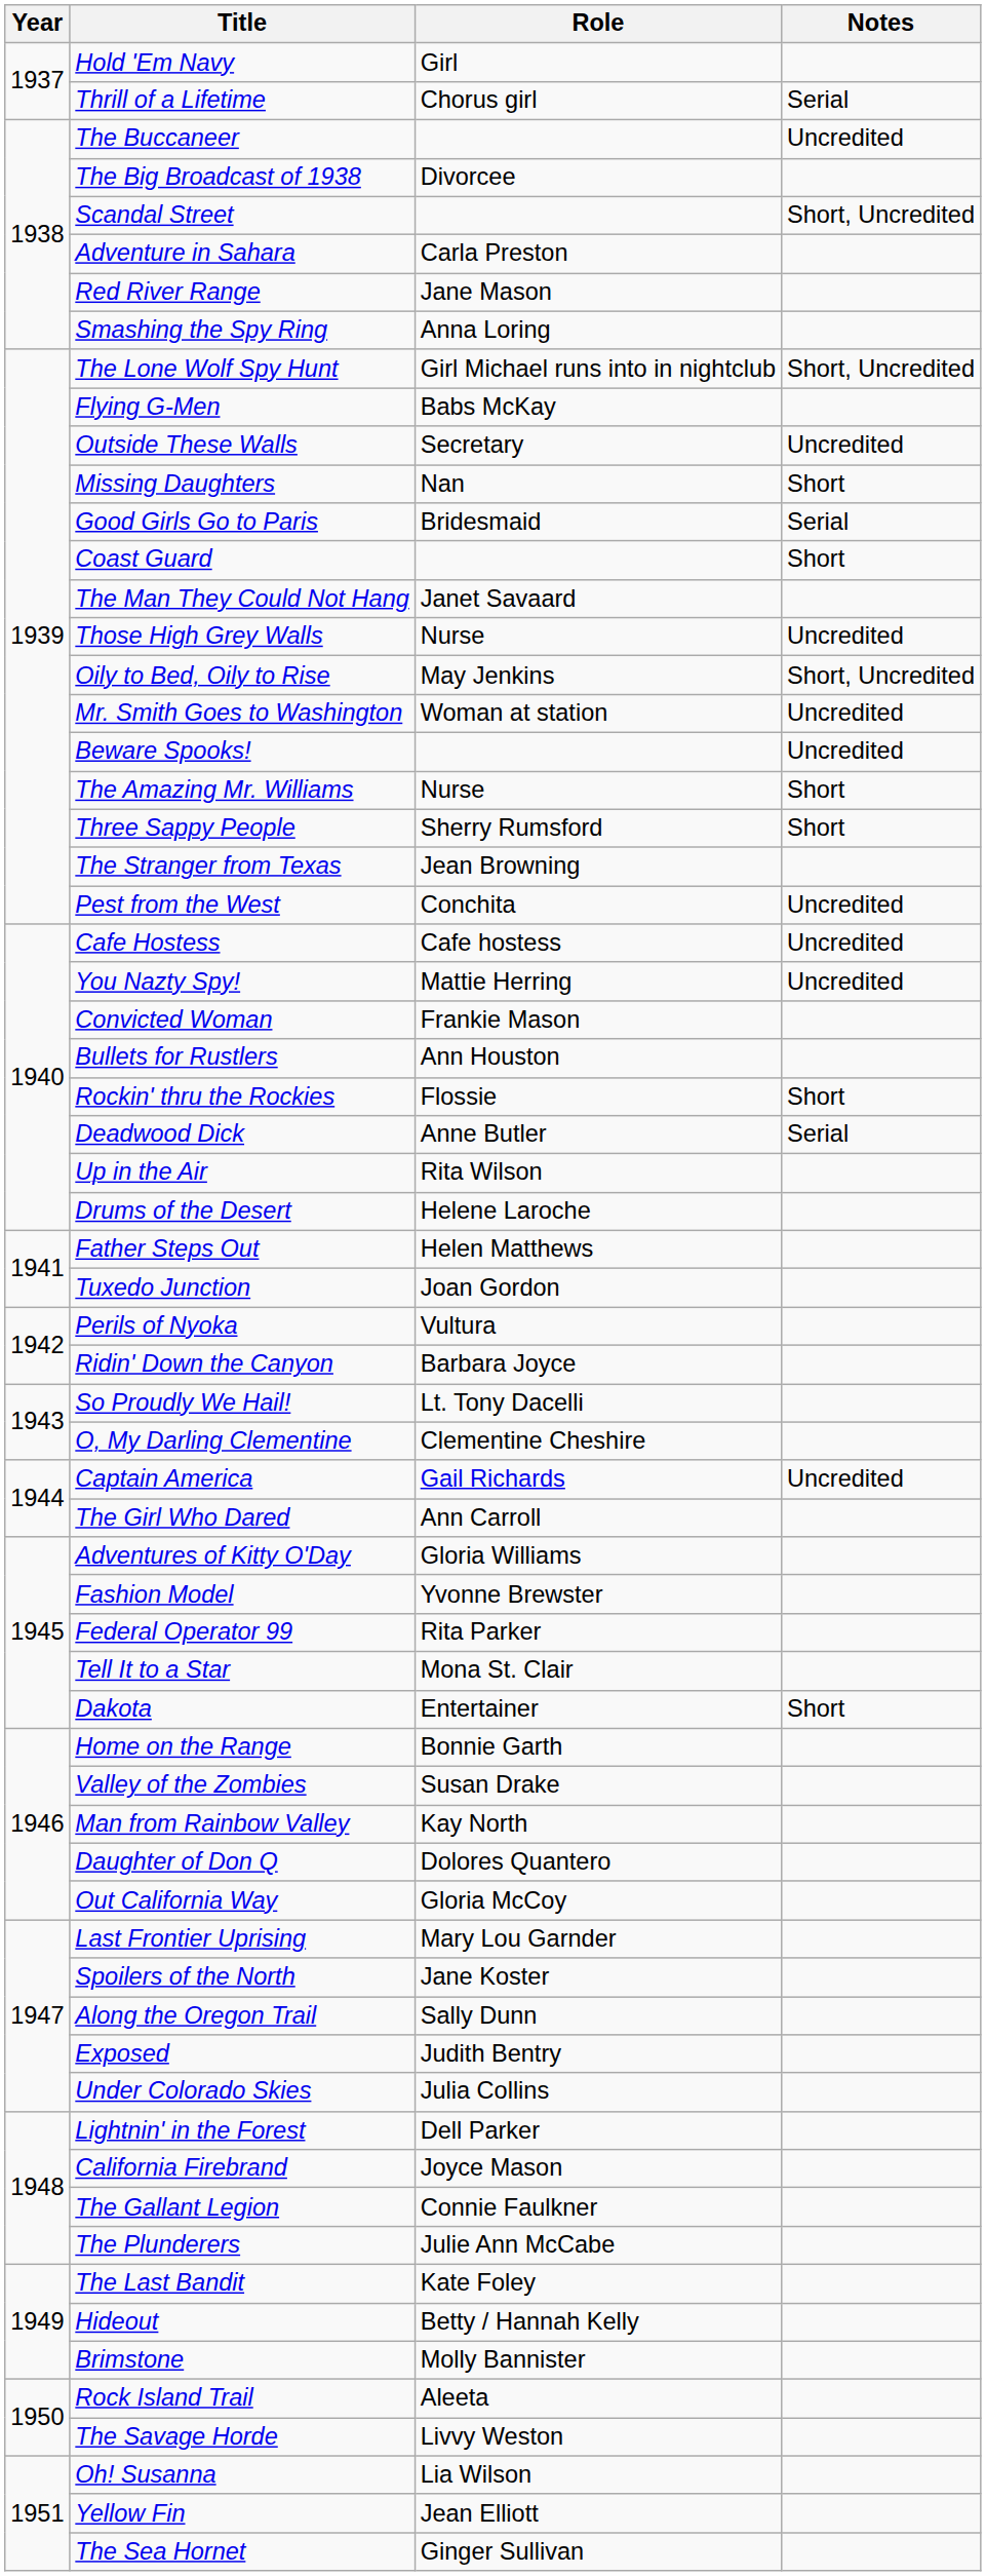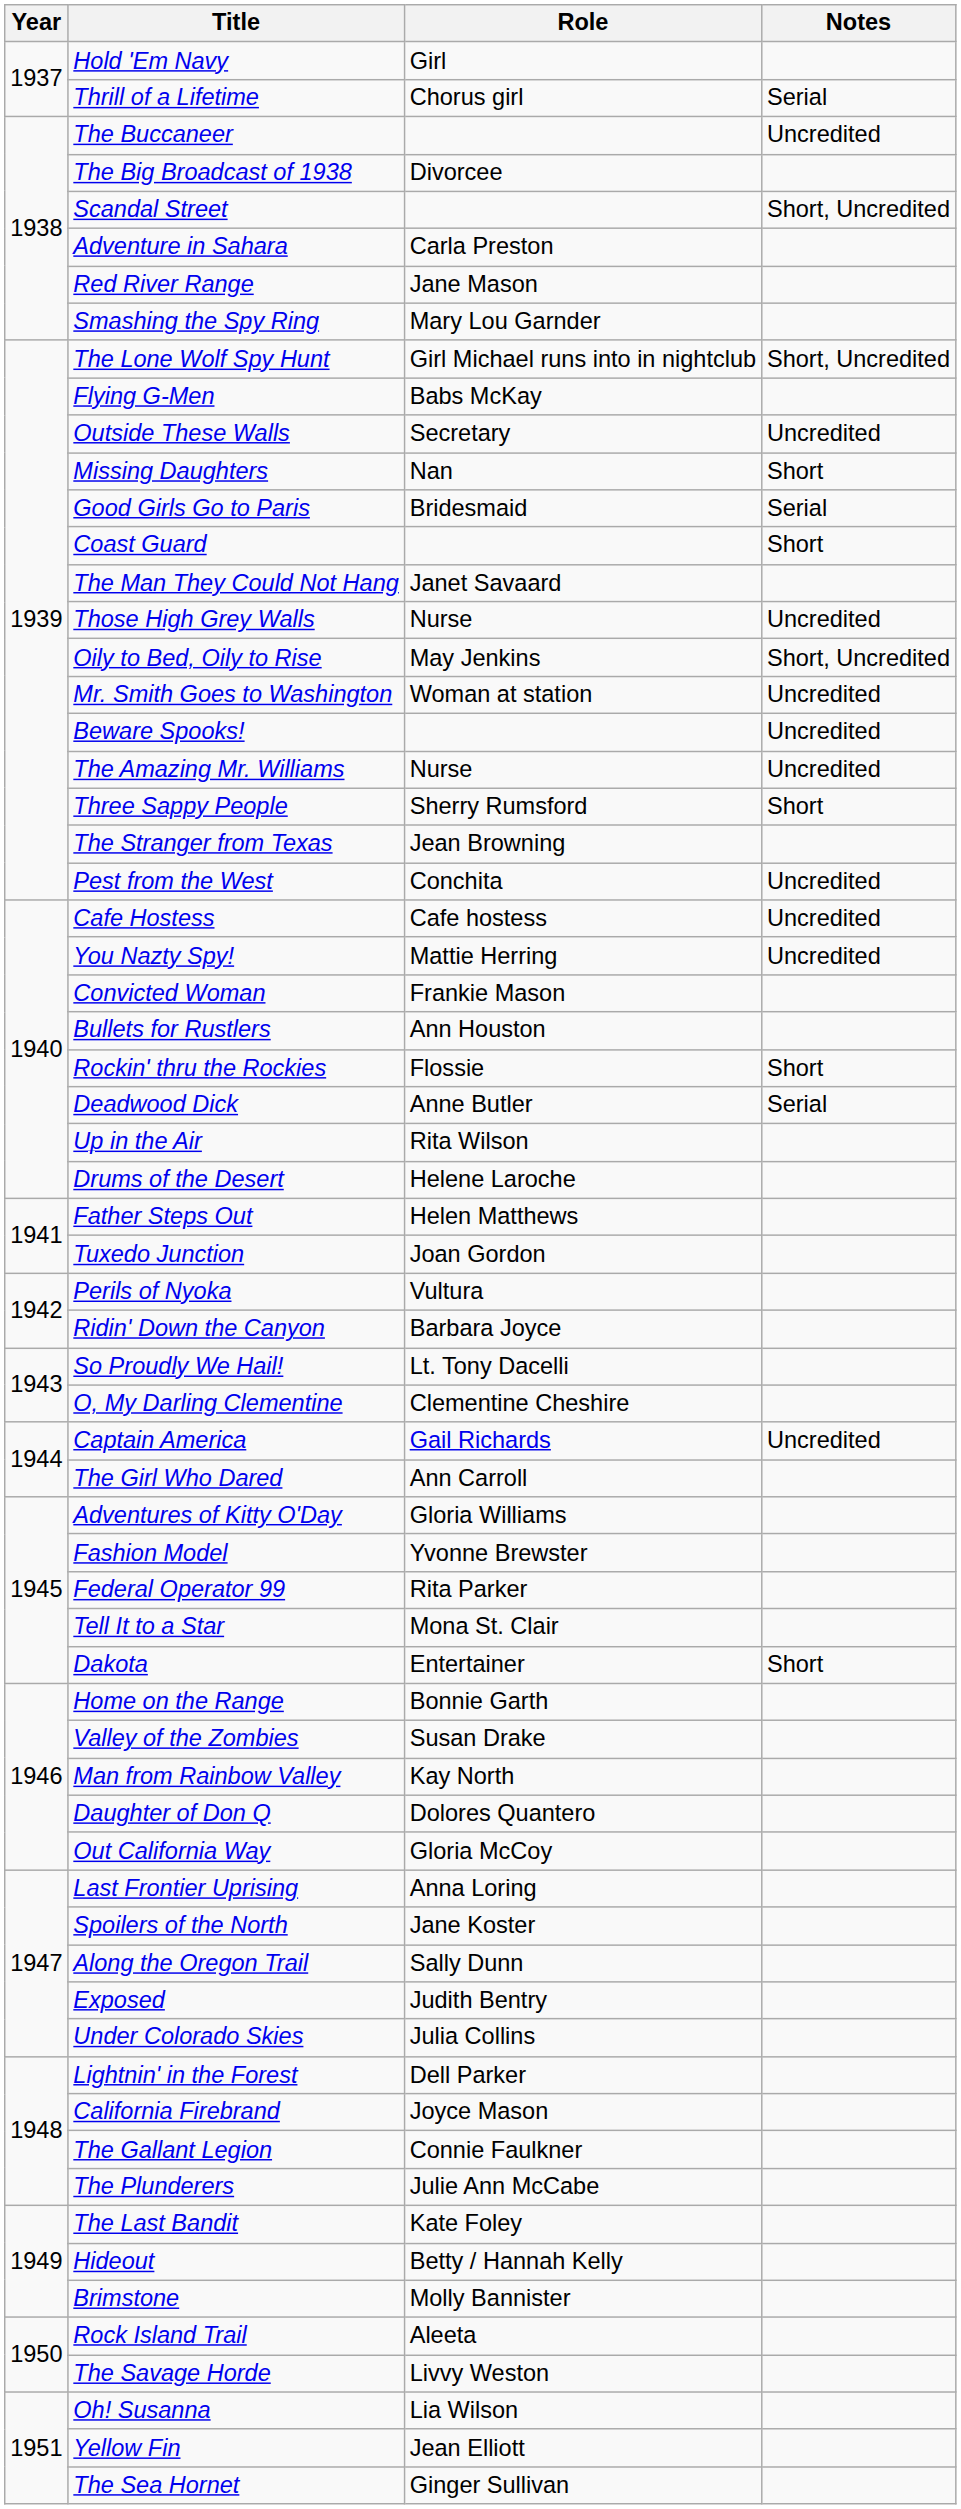Smashing the Spy Ring | Role: Anna Loring -> Mary Lou Garnder
The Amazing Mr. Williams | Notes: Short -> Uncredited
Last Frontier Uprising | Role: Mary Lou Garnder -> Anna Loring
